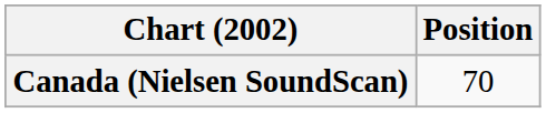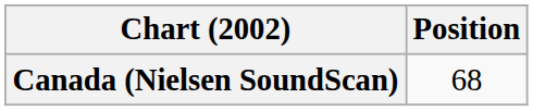Canada (Nielsen SoundScan) | Position: 70 -> 68
